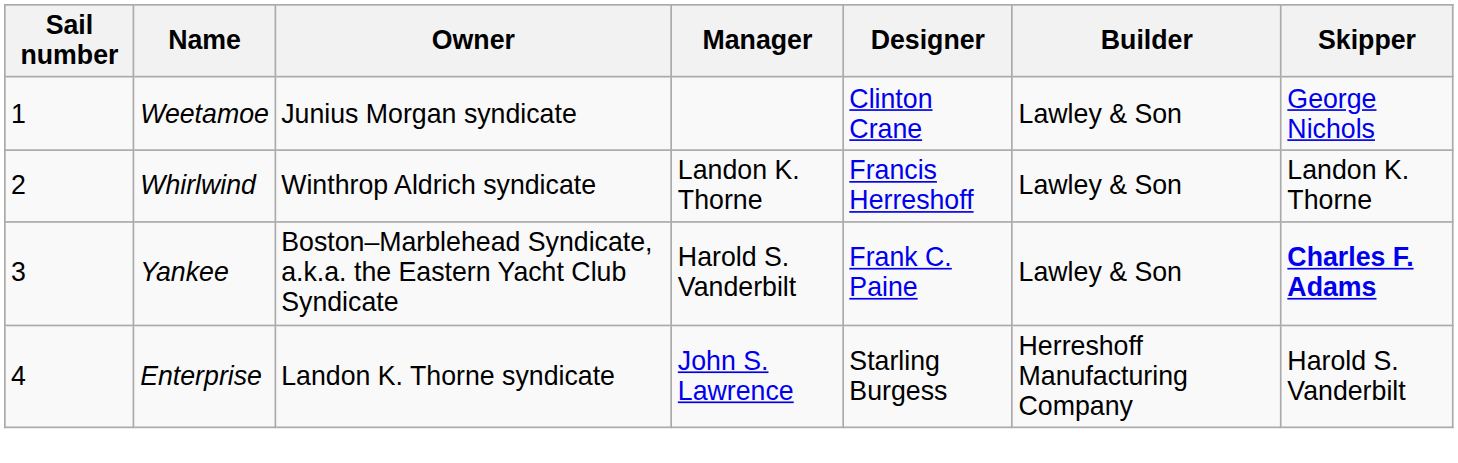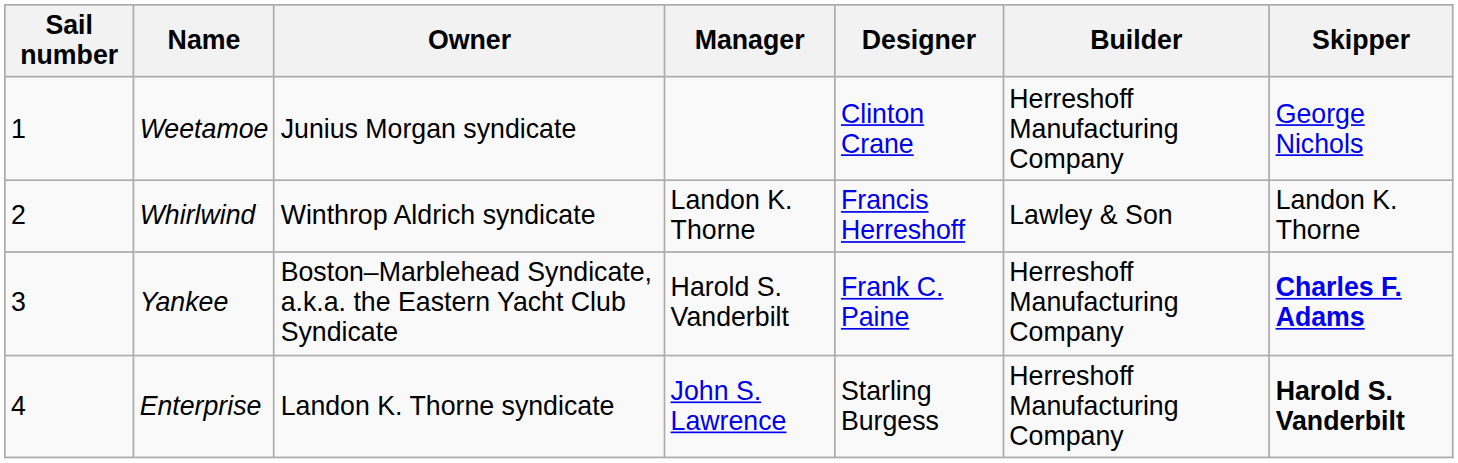Weetamoe | Builder: Lawley & Son -> Herreshoff Manufacturing Company
Yankee | Builder: Lawley & Son -> Herreshoff Manufacturing Company
Enterprise | Skipper: normal -> bold
